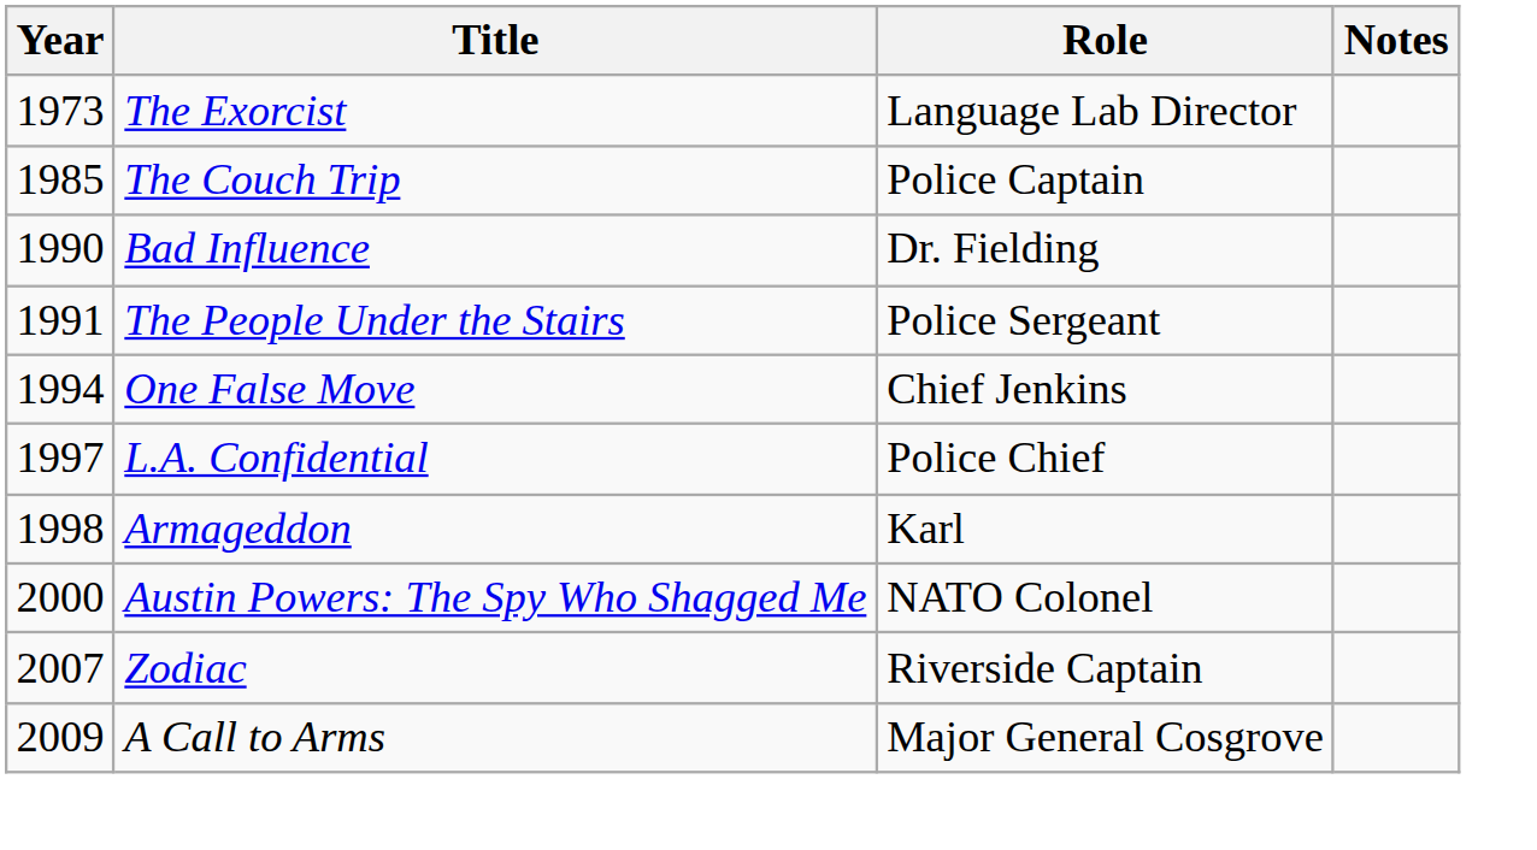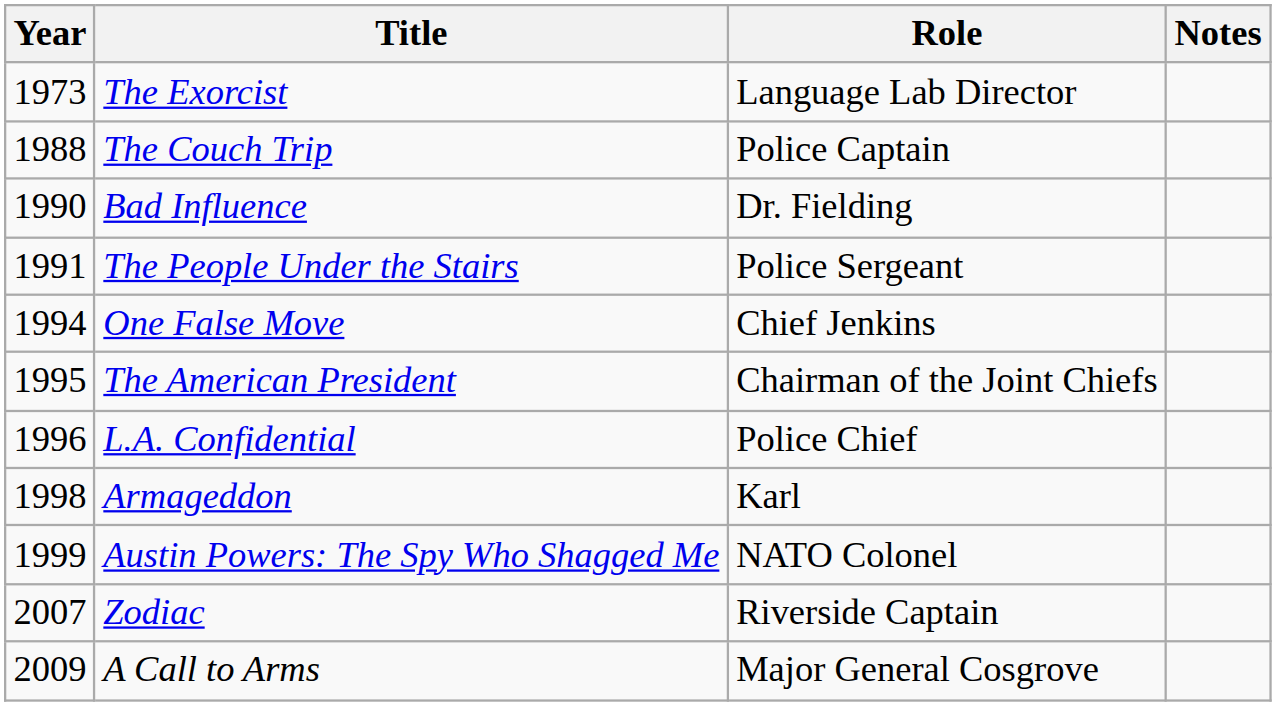The Couch Trip | Year: 1985 -> 1988
+ row: 1995 | The American President | Chairman of the Joint Chiefs
L.A. Confidential | Year: 1997 -> 1996
Austin Powers: The Spy Who Shagged Me | Year: 2000 -> 1999
